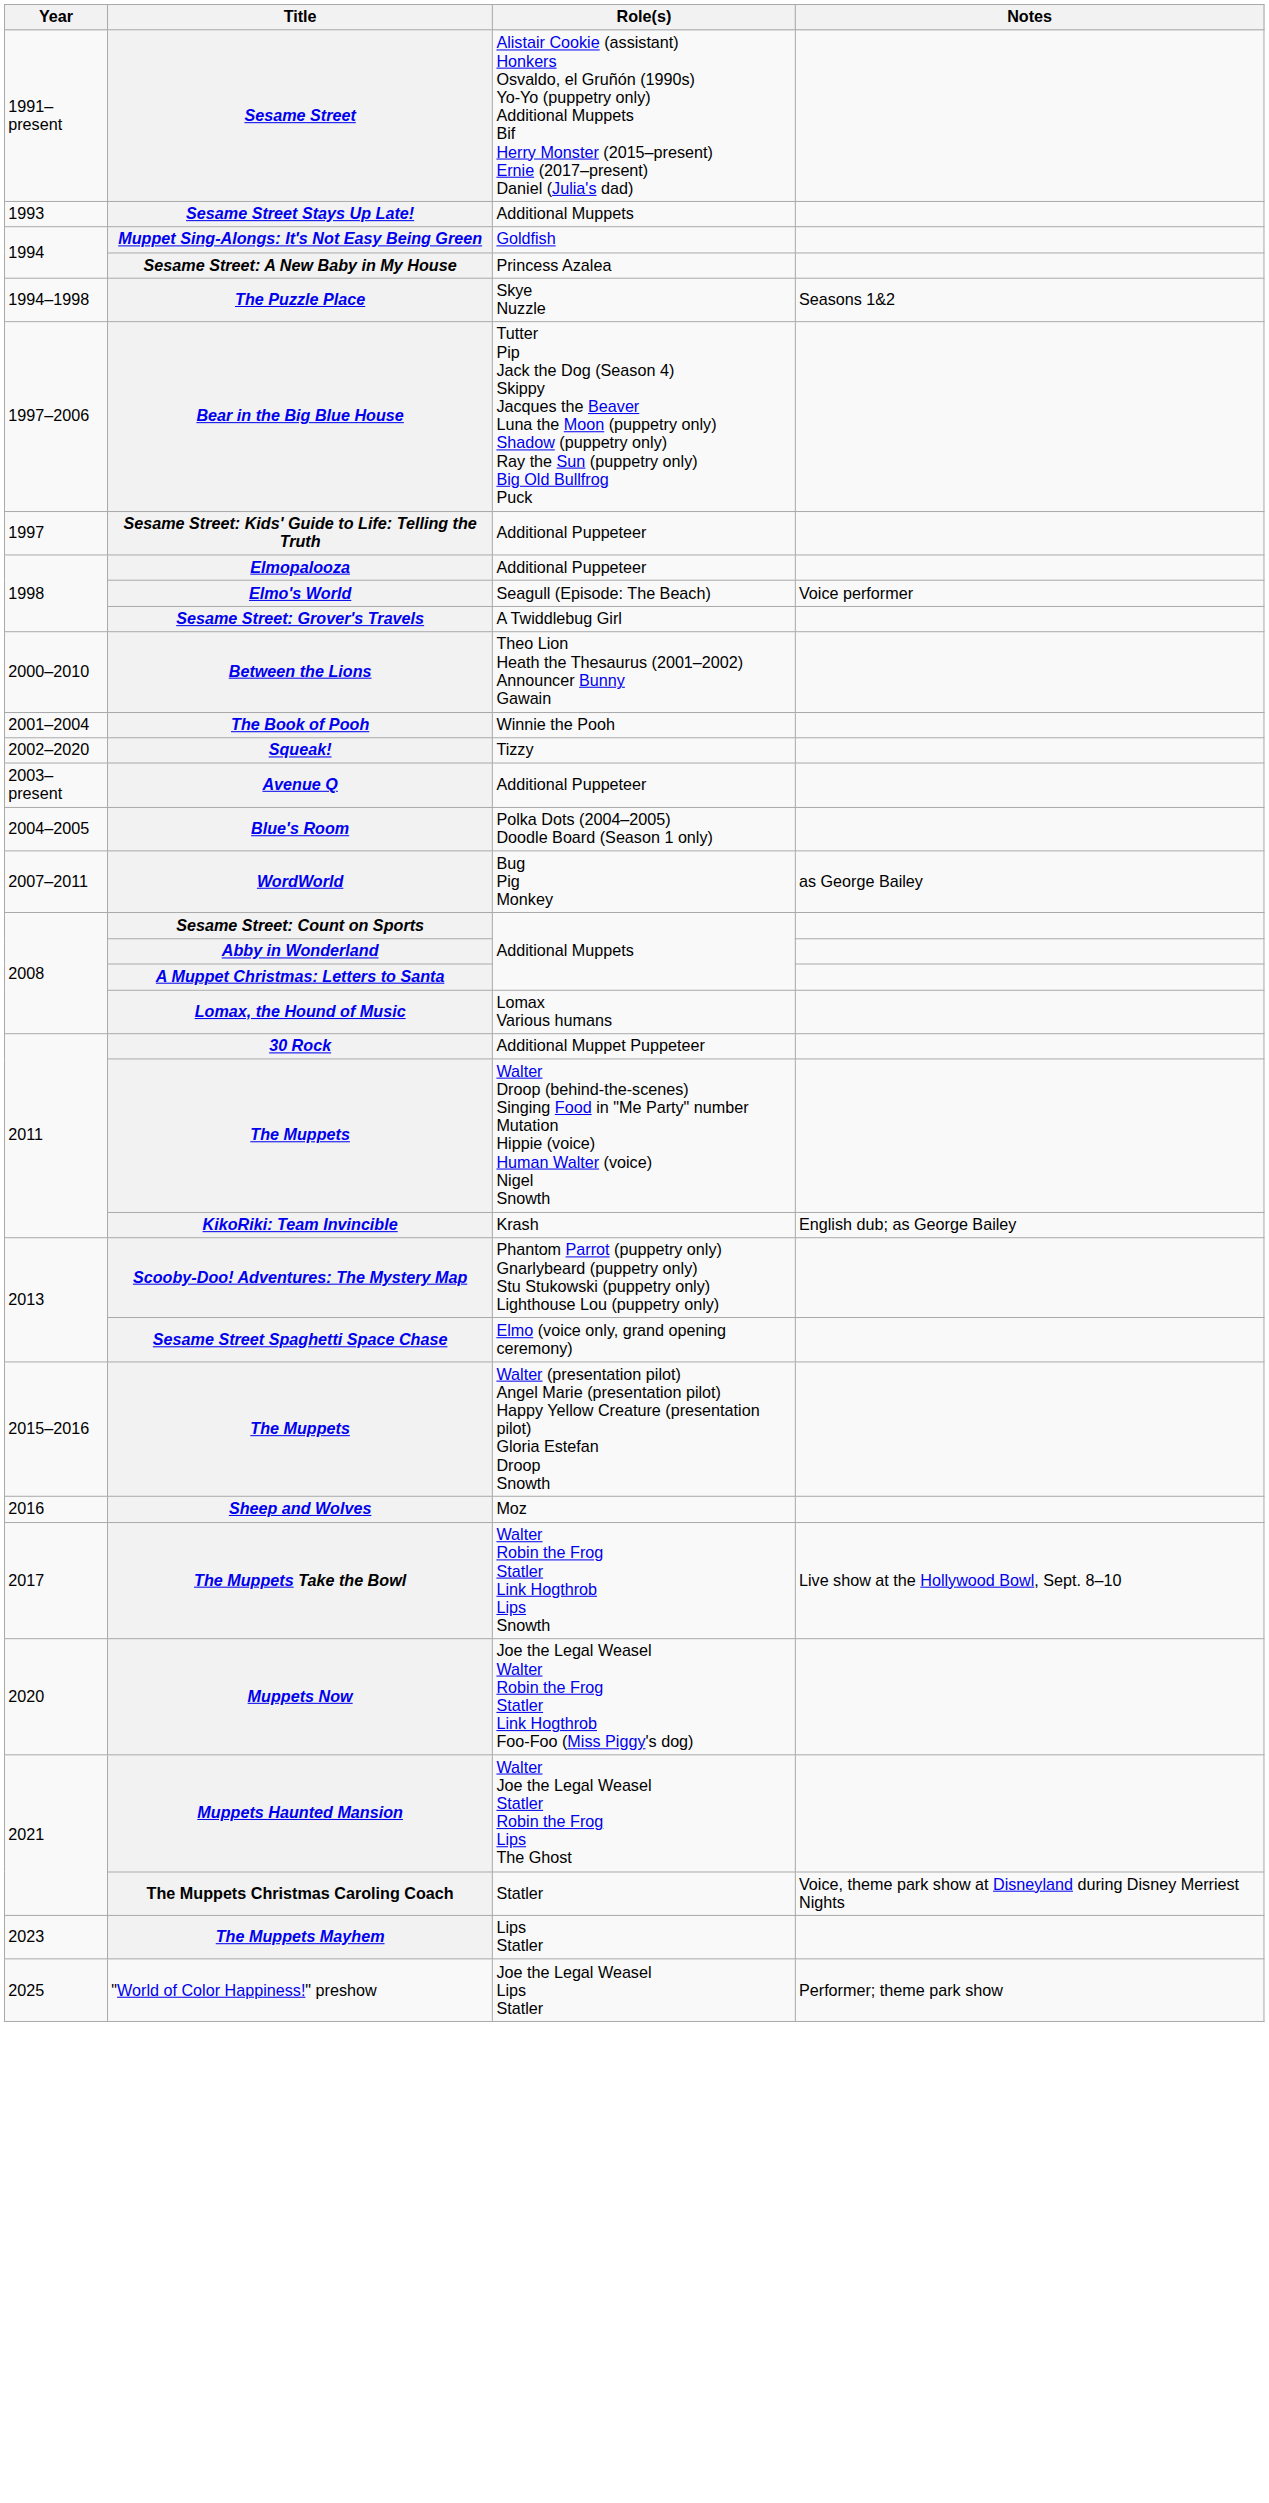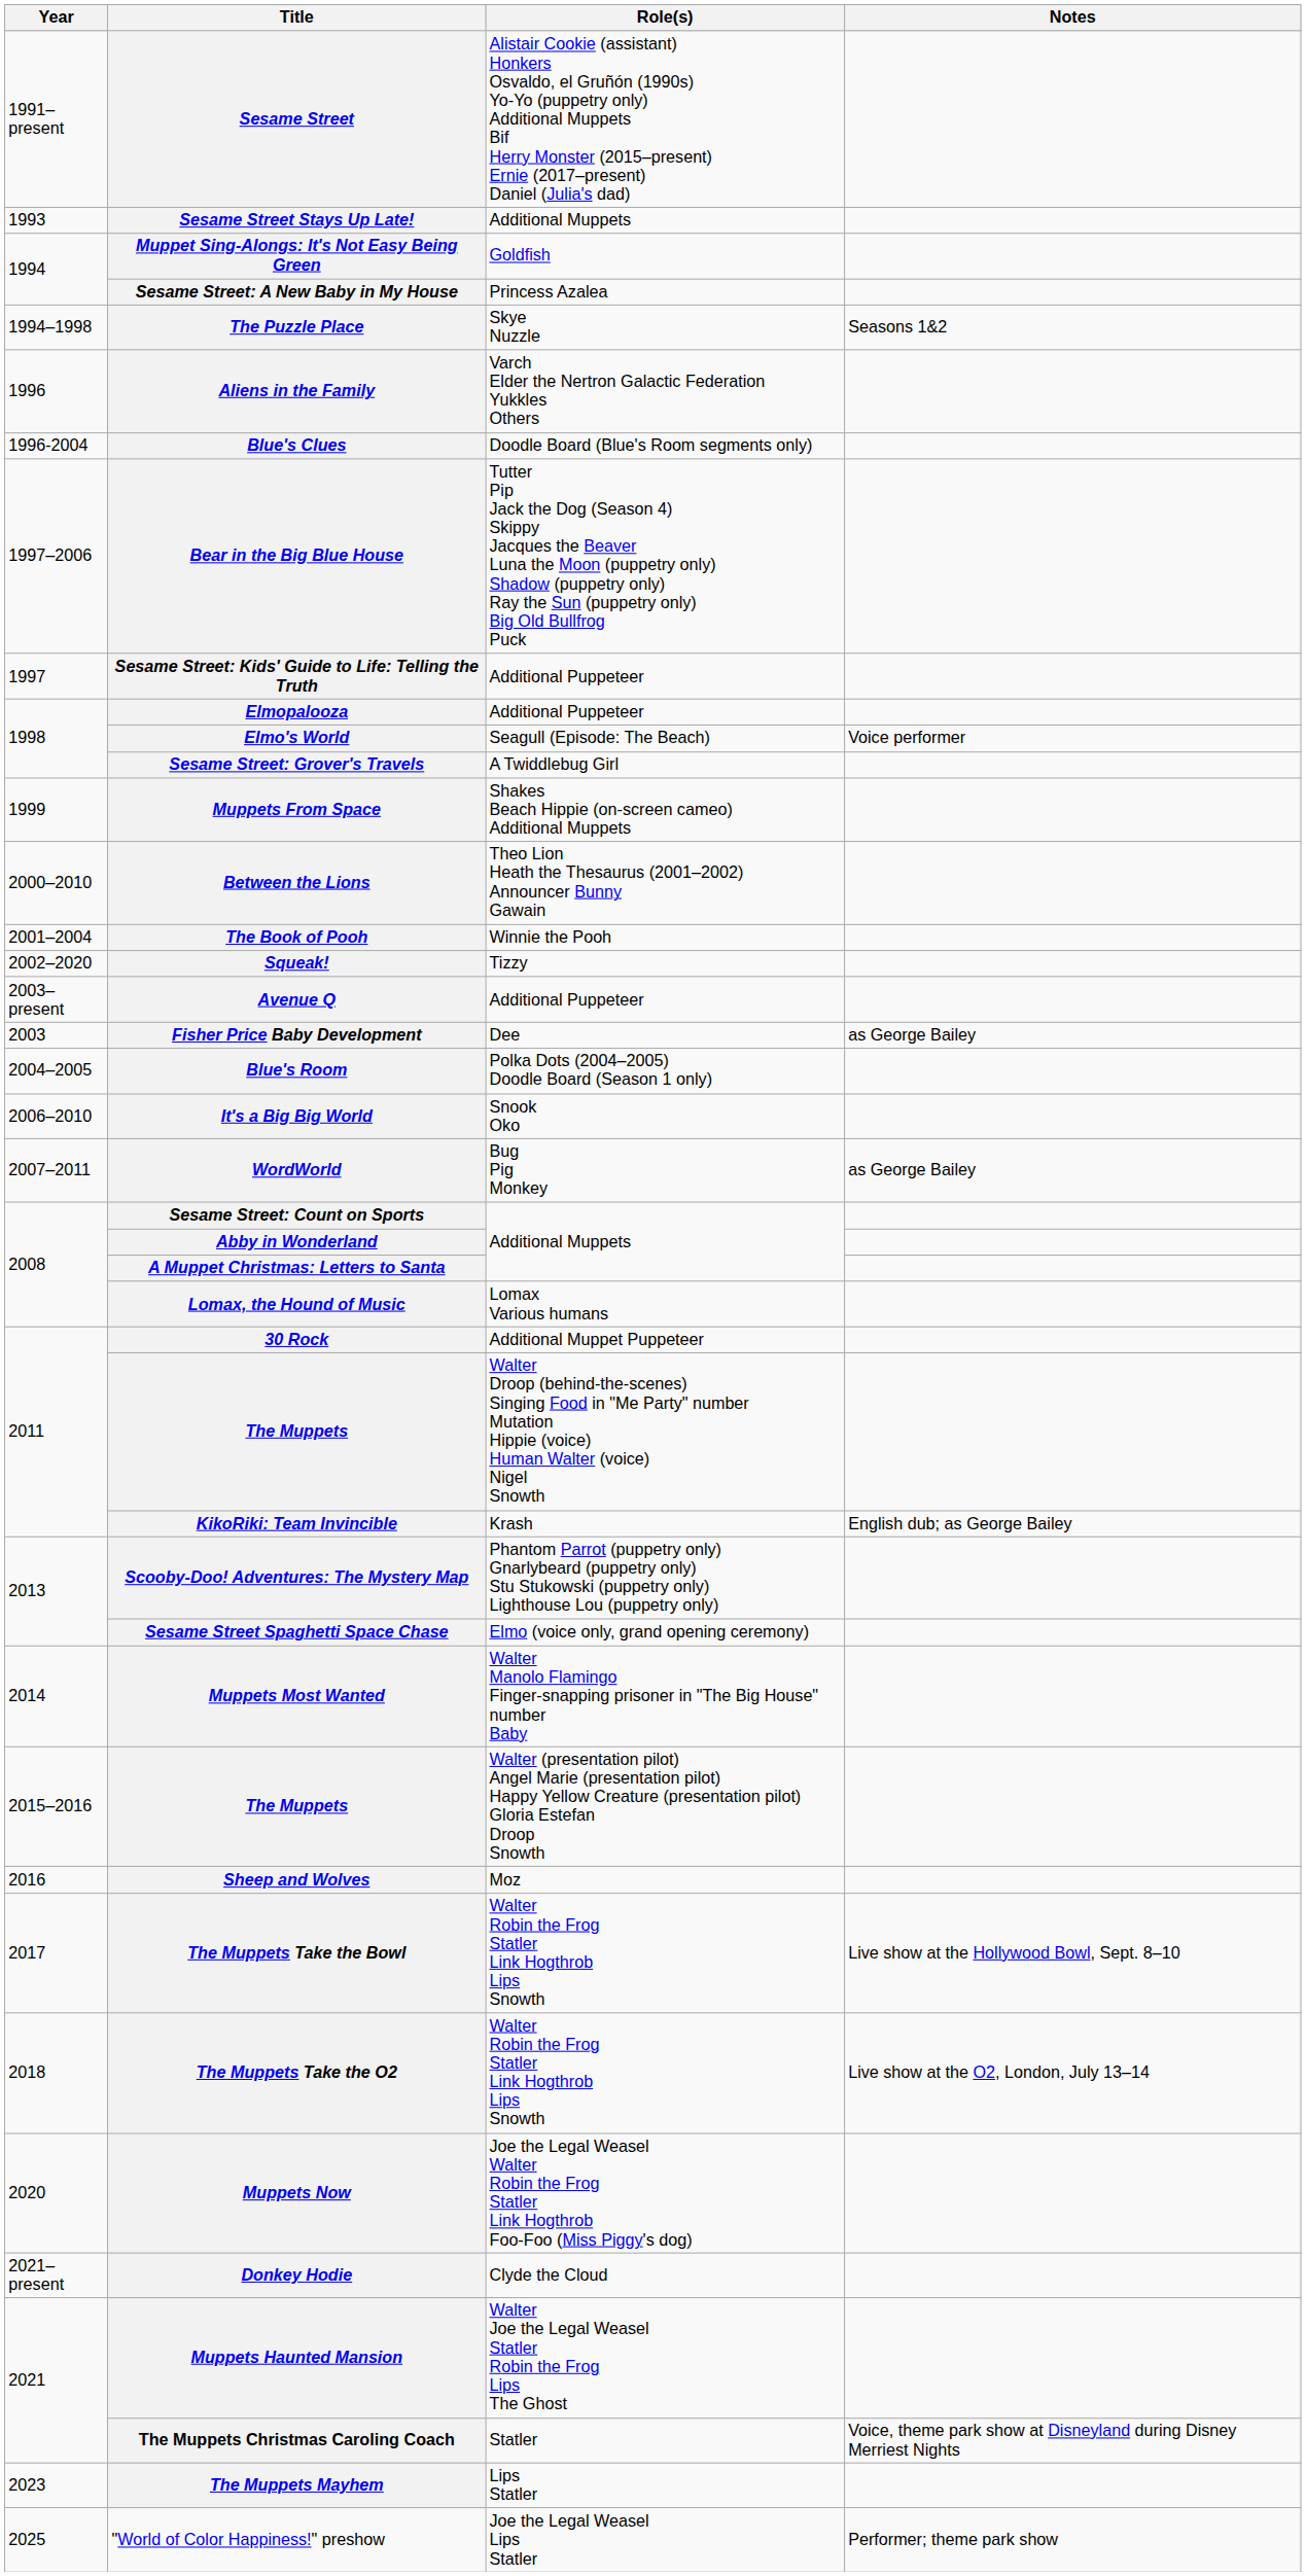+ row: 1996 | Aliens in the Family | Varch Elder the Nertron Galactic Federation Yukkles Others
+ row: 1996-2004 | Blue's Clues | Doodle Board (Blue's Room segments only)
+ row: 1999 | Muppets From Space | Shakes Beach Hippie (on-screen cameo) Additional Muppets
+ row: 2003 | Fisher Price Baby Development | Dee | as George Bailey
+ row: 2006–2010 | It's a Big Big World | Snook Oko
+ row: 2014 | Muppets Most Wanted | Walter Manolo Flamingo Finger-snapping prisoner in "The Big House" number Baby
+ row: 2018 | The Muppets Take the O2 | Walter Robin the Frog Statler Link Hogthrob Lips Snowth | Live show at the O2, London, July 13–14
+ row: 2021–present | Donkey Hodie | Clyde the Cloud
